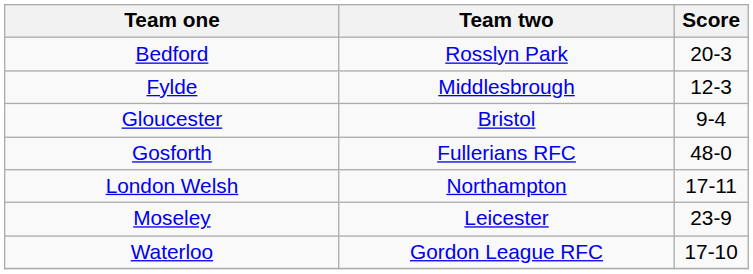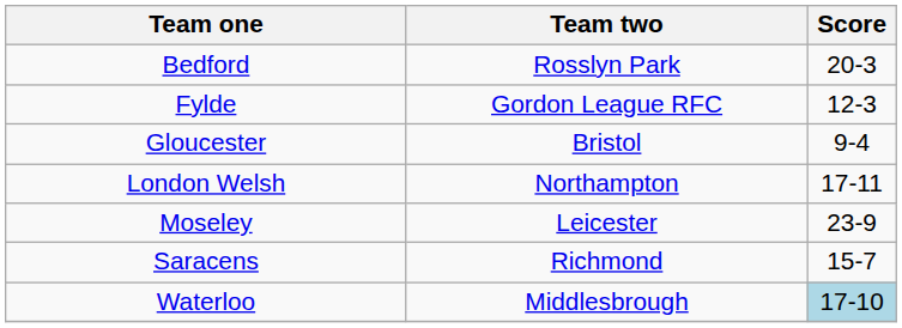Fylde | Team two: Middlesbrough -> Gordon League RFC
- row: Gosforth | Fullerians RFC | 48-0
+ row: Saracens | Richmond | 15-7
Waterloo | Team two: Gordon League RFC -> Middlesbrough
Waterloo | Score: no background -> lightblue background
